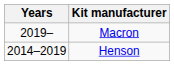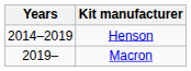rows swapped: Henson <-> Macron
